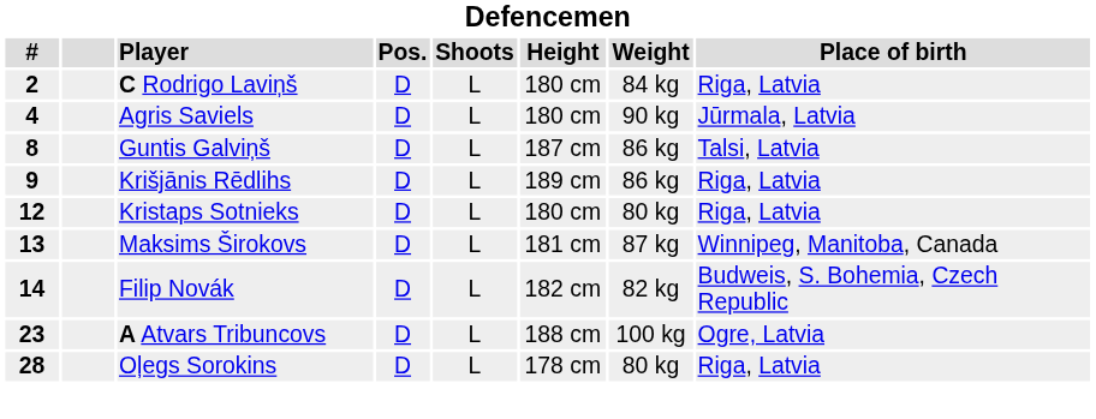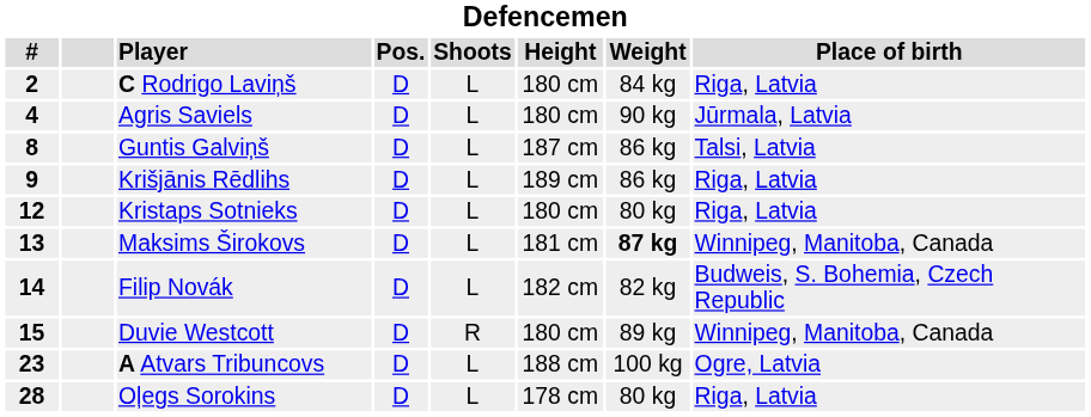Maksims Širokovs | Weight: normal -> bold
+ row: 15 | Duvie Westcott | D | R | 180 cm | 89 kg | Winnipeg, Manitoba, Canada
